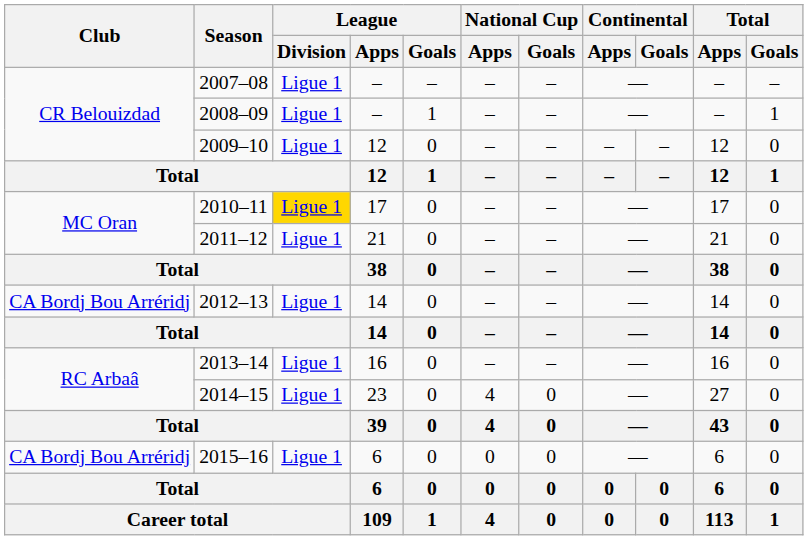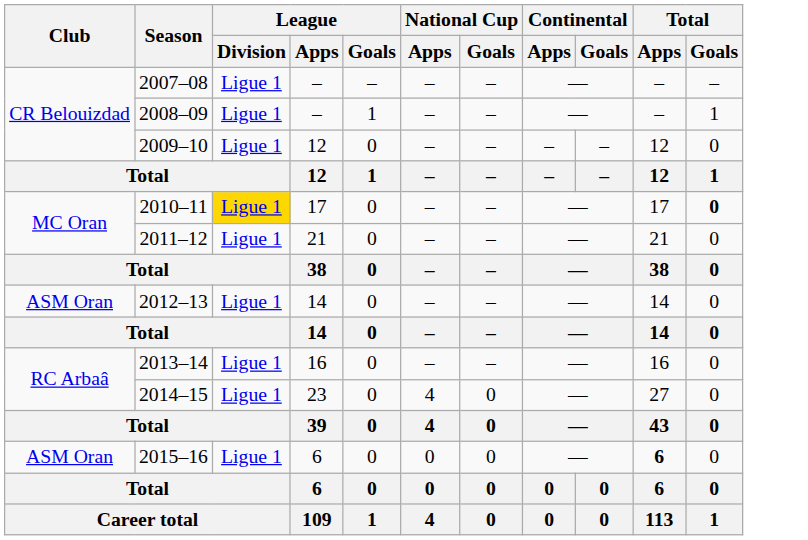2010–11 | Total / Goals: normal -> bold
2012–13 | Club: CA Bordj Bou Arréridj -> ASM Oran
2015–16 | Club: CA Bordj Bou Arréridj -> ASM Oran
2015–16 | Total / Apps: normal -> bold
